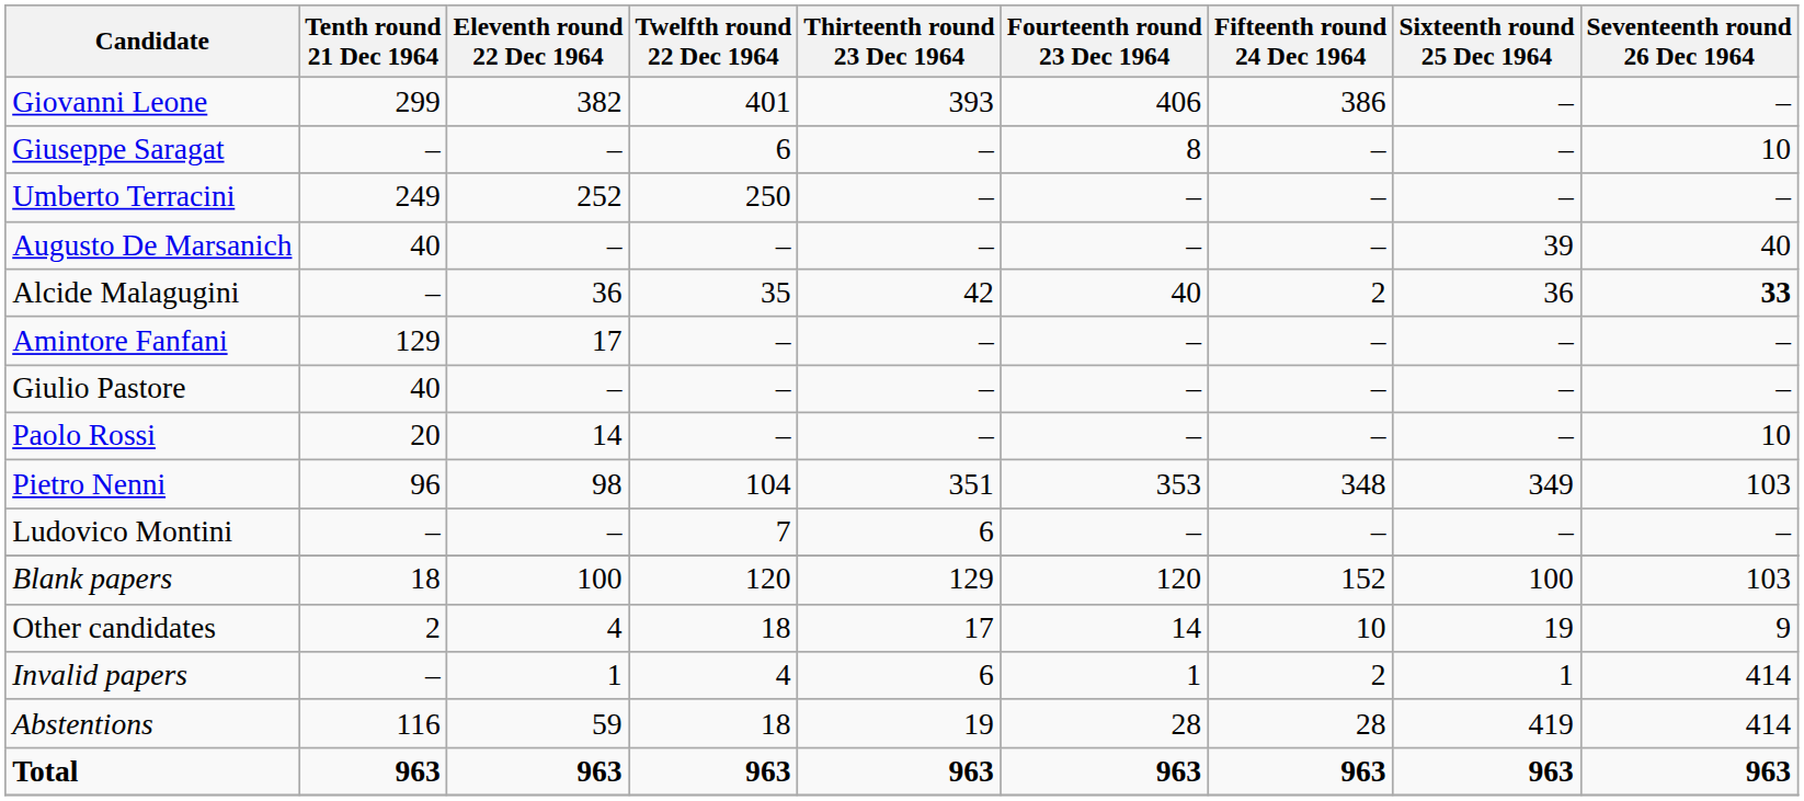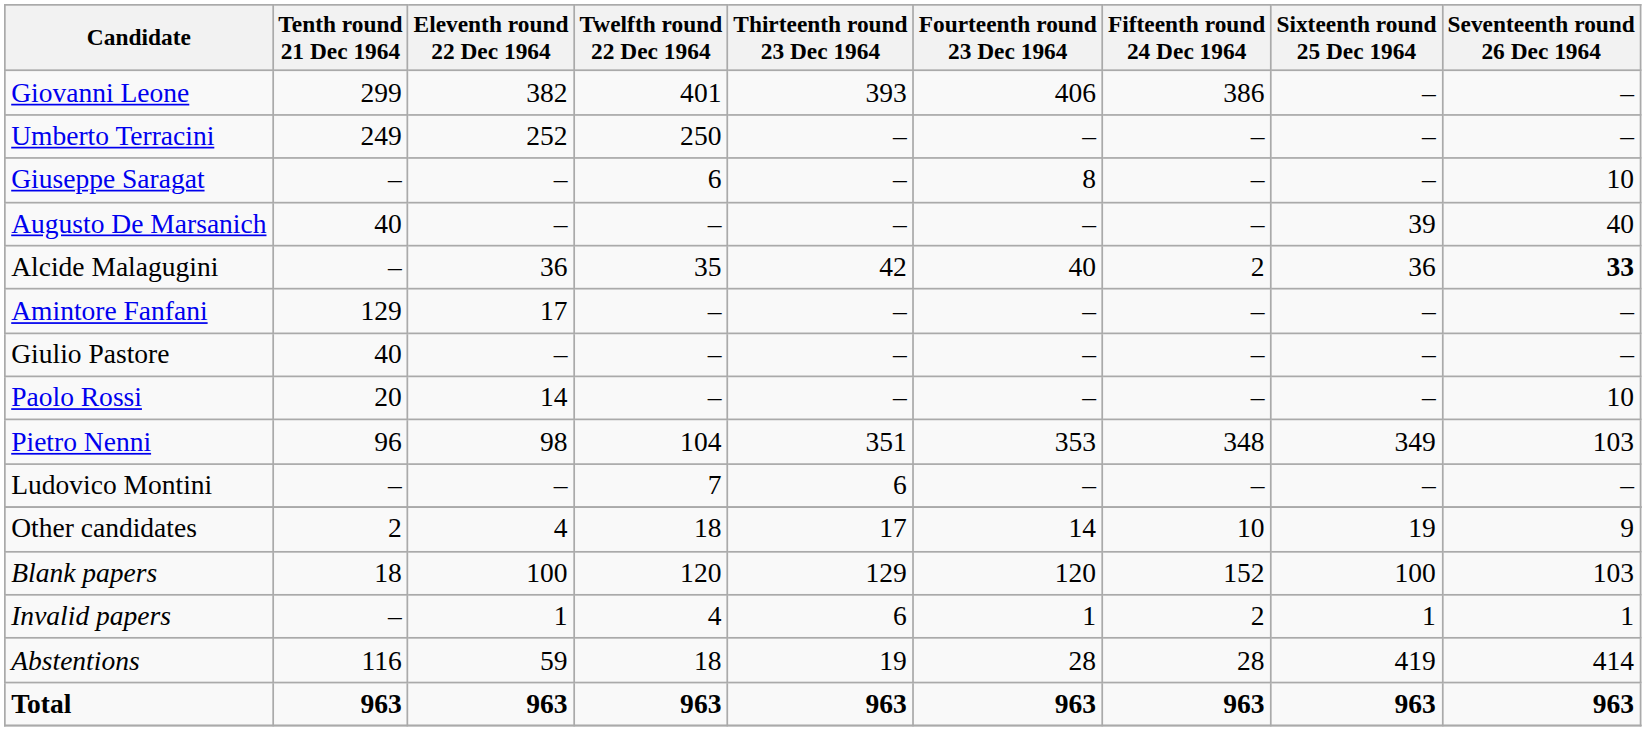rows swapped: Umberto Terracini <-> Giuseppe Saragat
rows swapped: Other candidates <-> Blank papers
Invalid papers | Seventeenth round 26 Dec 1964: 414 -> 1
